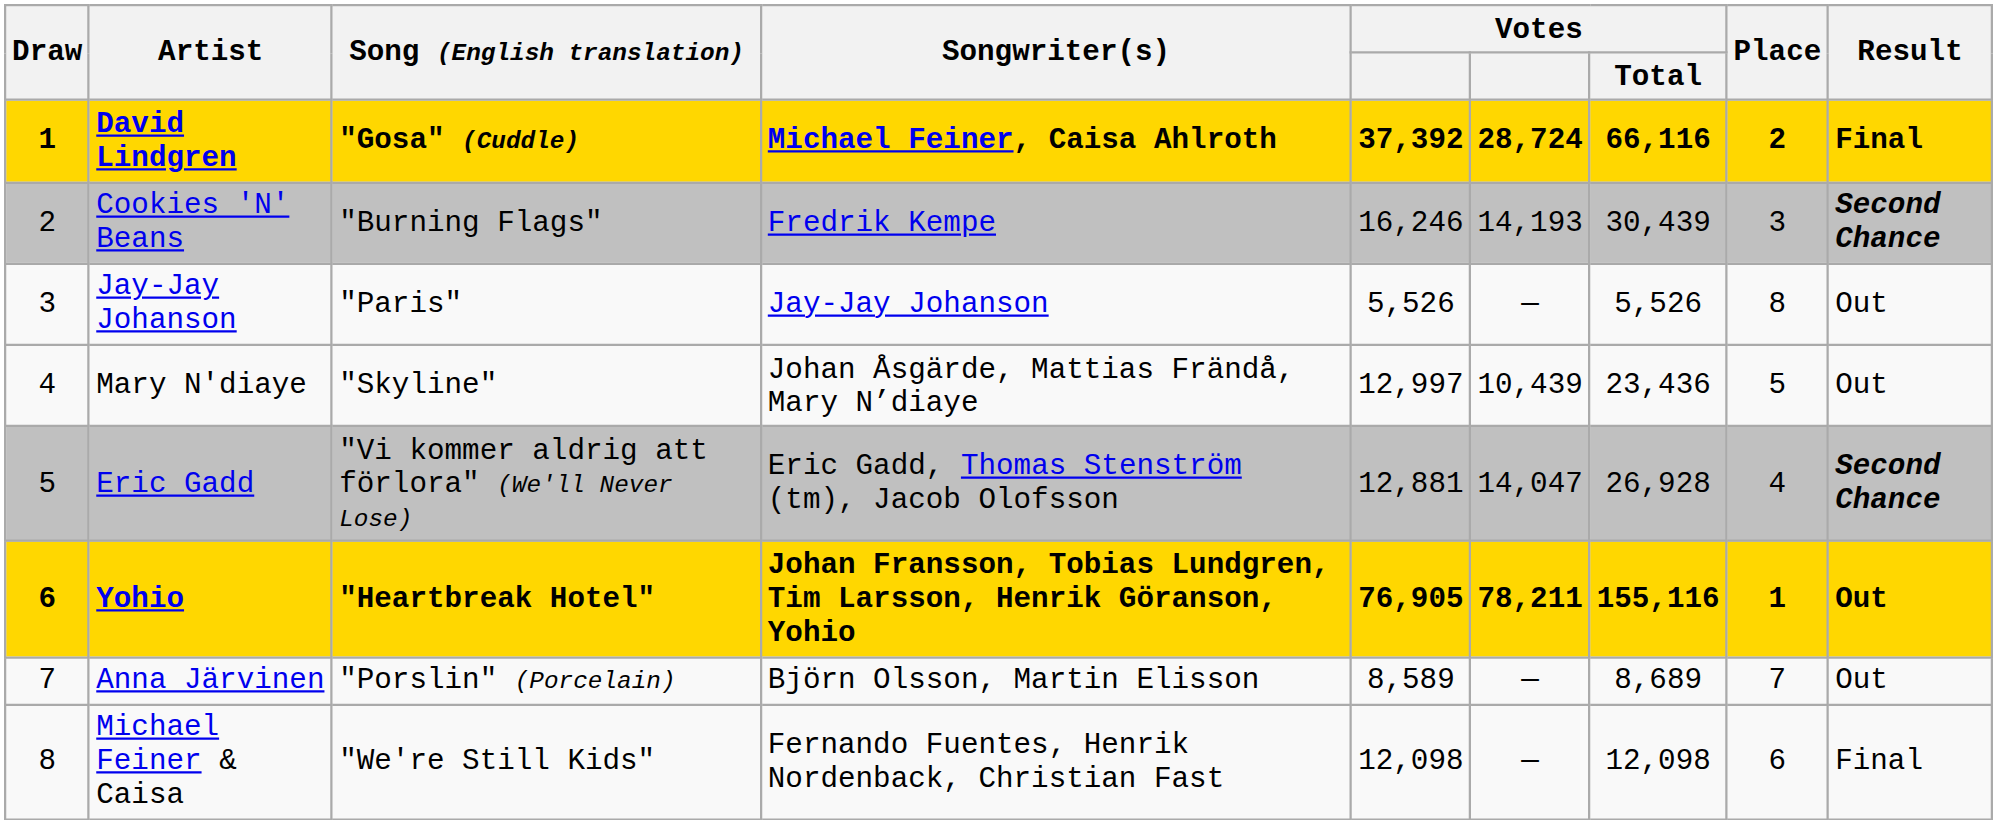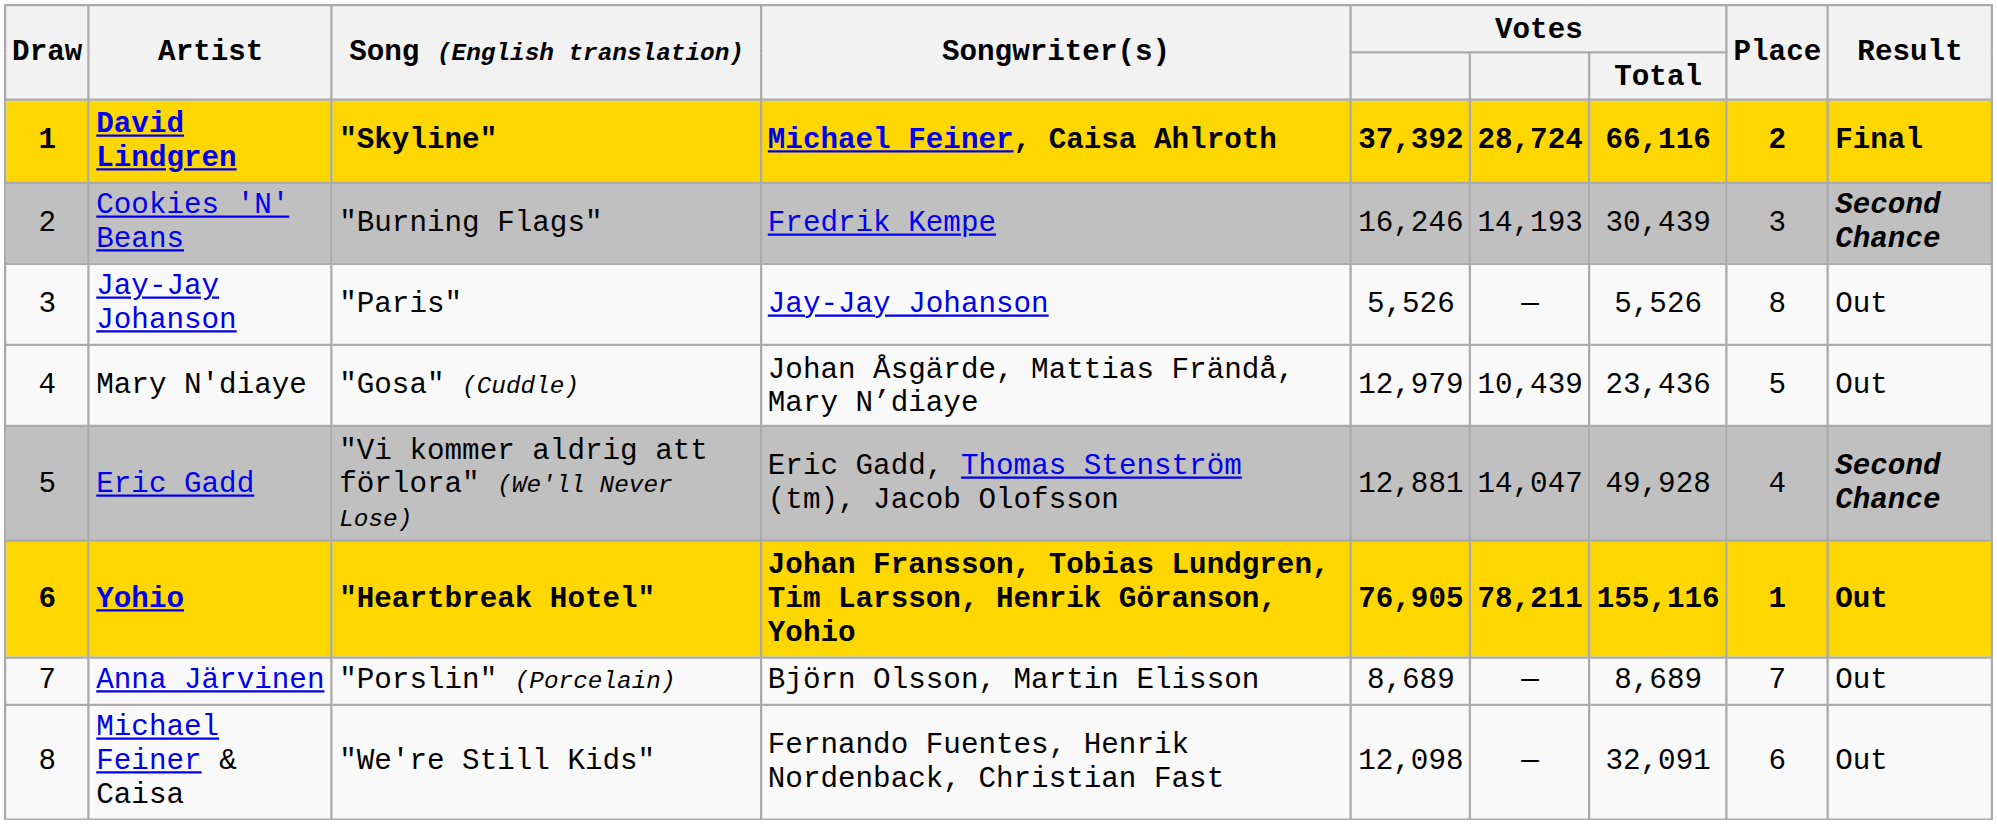David Lindgren | Song (English translation): "Gosa" (Cuddle) -> "Skyline"
Mary N'diaye | Song (English translation): "Skyline" -> "Gosa" (Cuddle)
Mary N'diaye | column 5: 12,997 -> 12,979
Eric Gadd | Votes / Total: 26,928 -> 49,928
Anna Järvinen | column 5: 8,589 -> 8,689
Michael Feiner & Caisa | Votes / Total: 12,098 -> 32,091
Michael Feiner & Caisa | Result: Final -> Out
